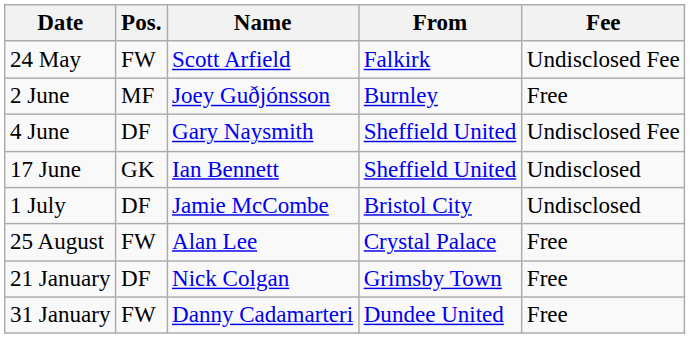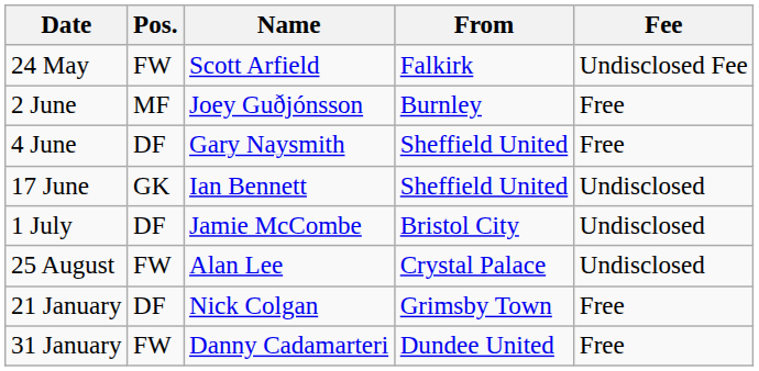4 June | Fee: Undisclosed Fee -> Free
25 August | Fee: Free -> Undisclosed
